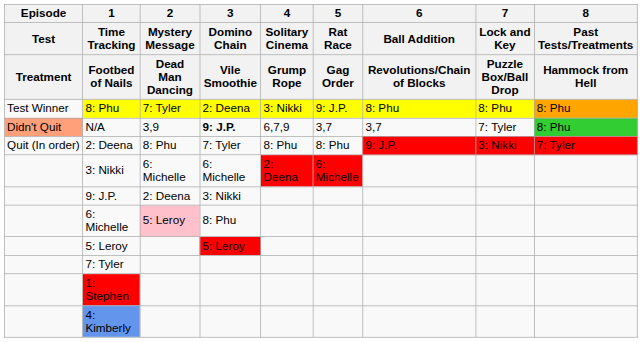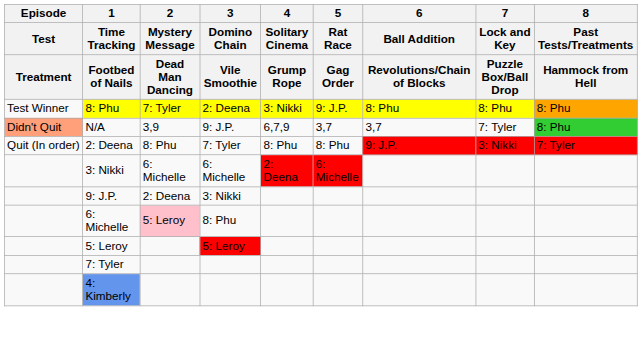N/A | 3 / Domino Chain / Vile Smoothie: bold -> normal
- row: 1: Stephen
